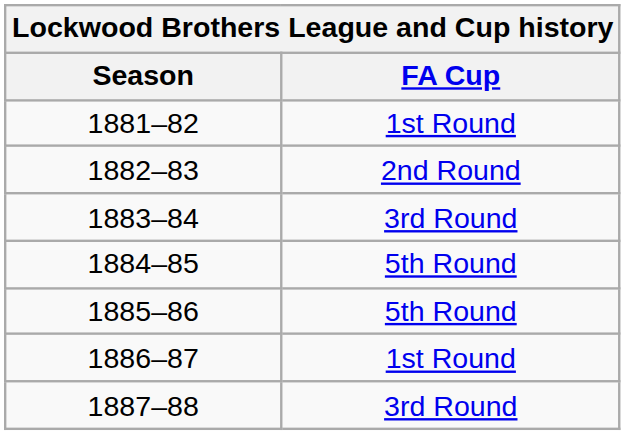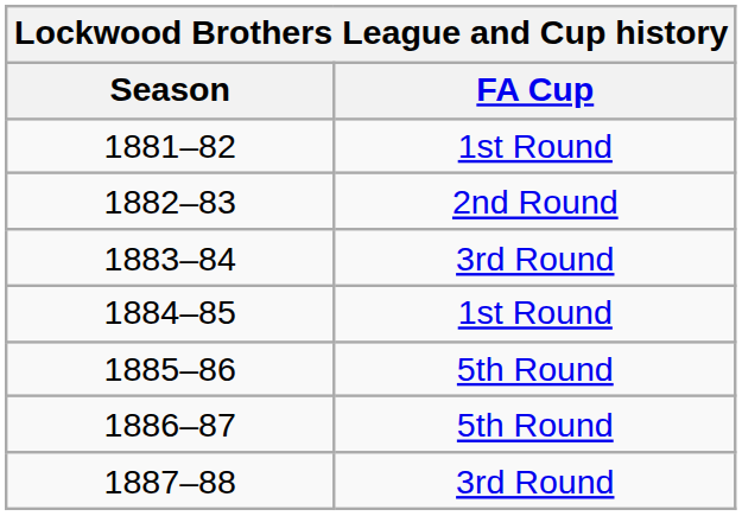1884–85 | FA Cup: 5th Round -> 1st Round
1886–87 | FA Cup: 1st Round -> 5th Round
